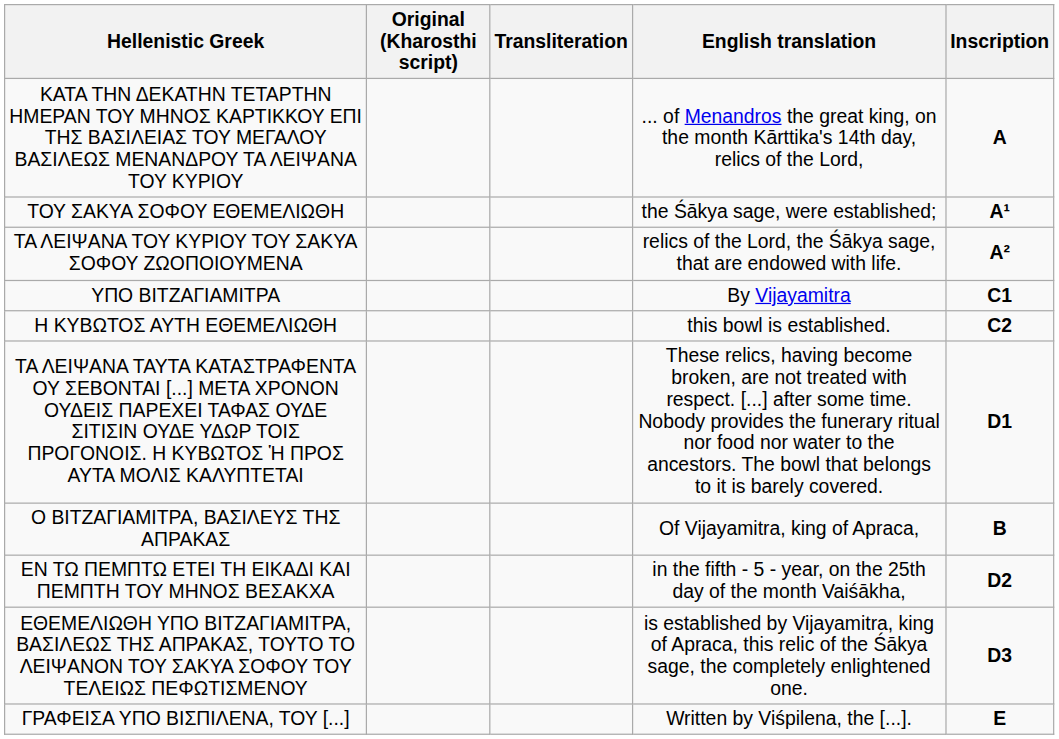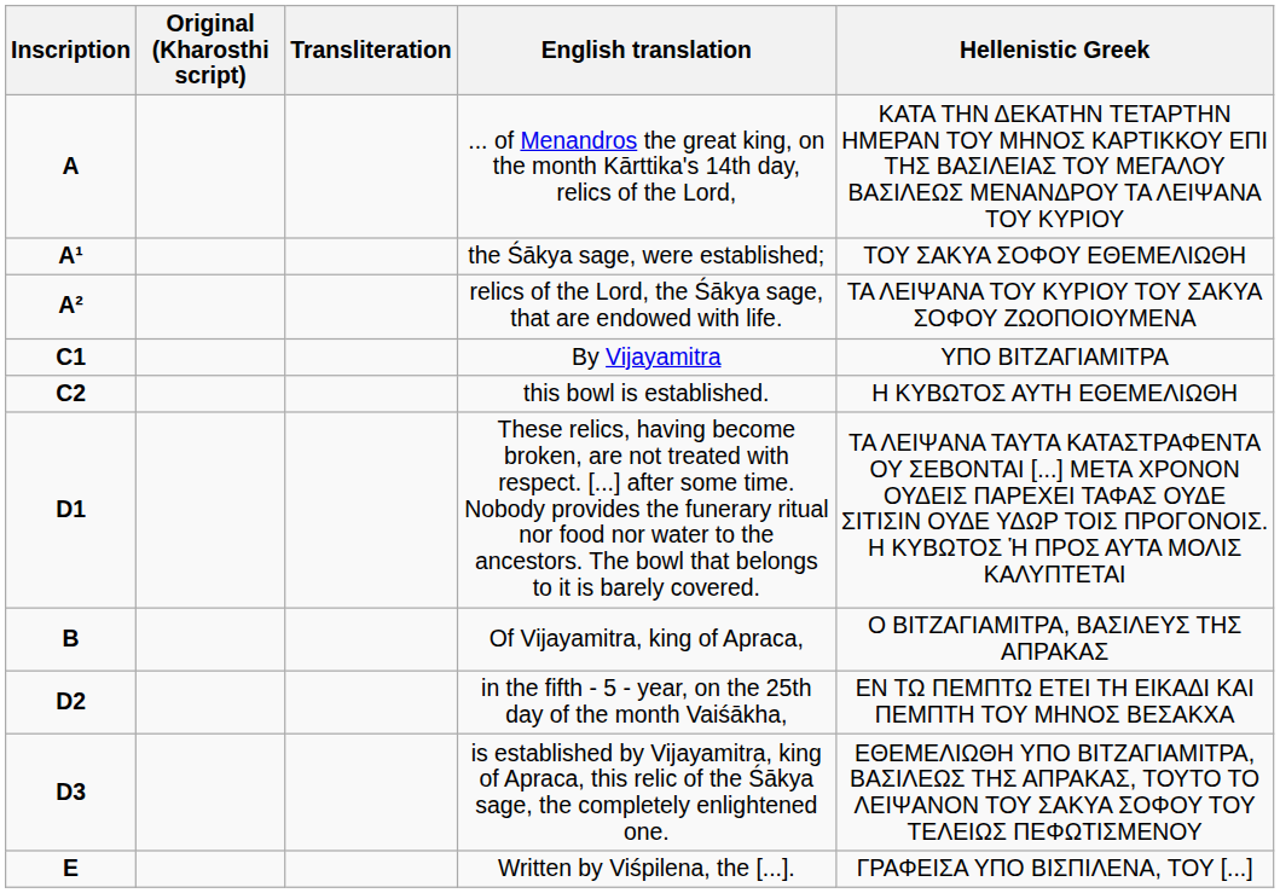columns swapped: Inscription <-> Hellenistic Greek
